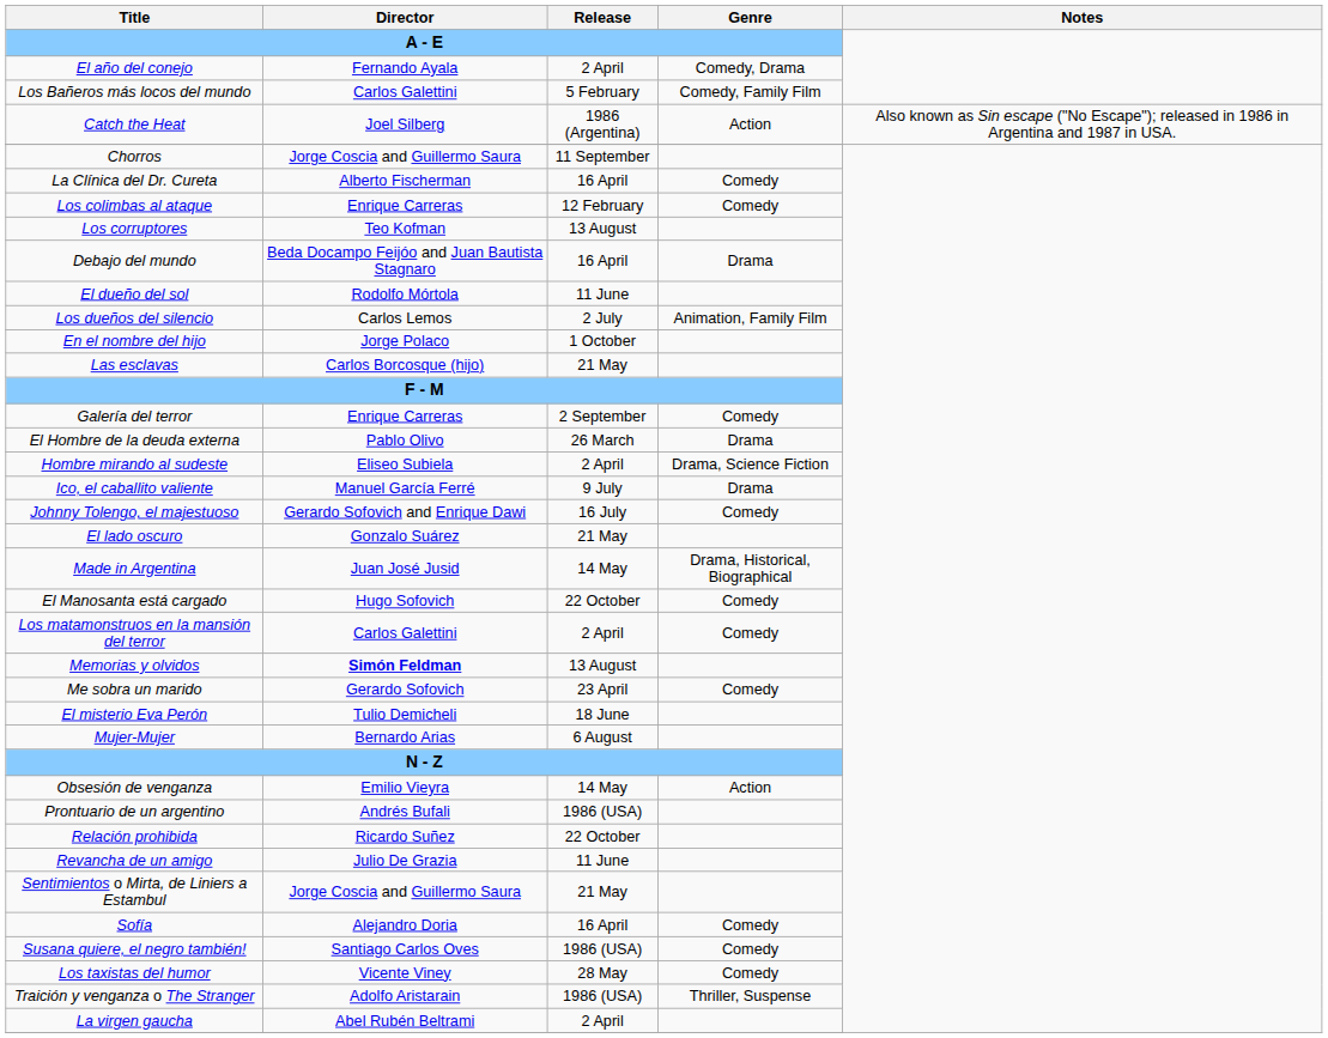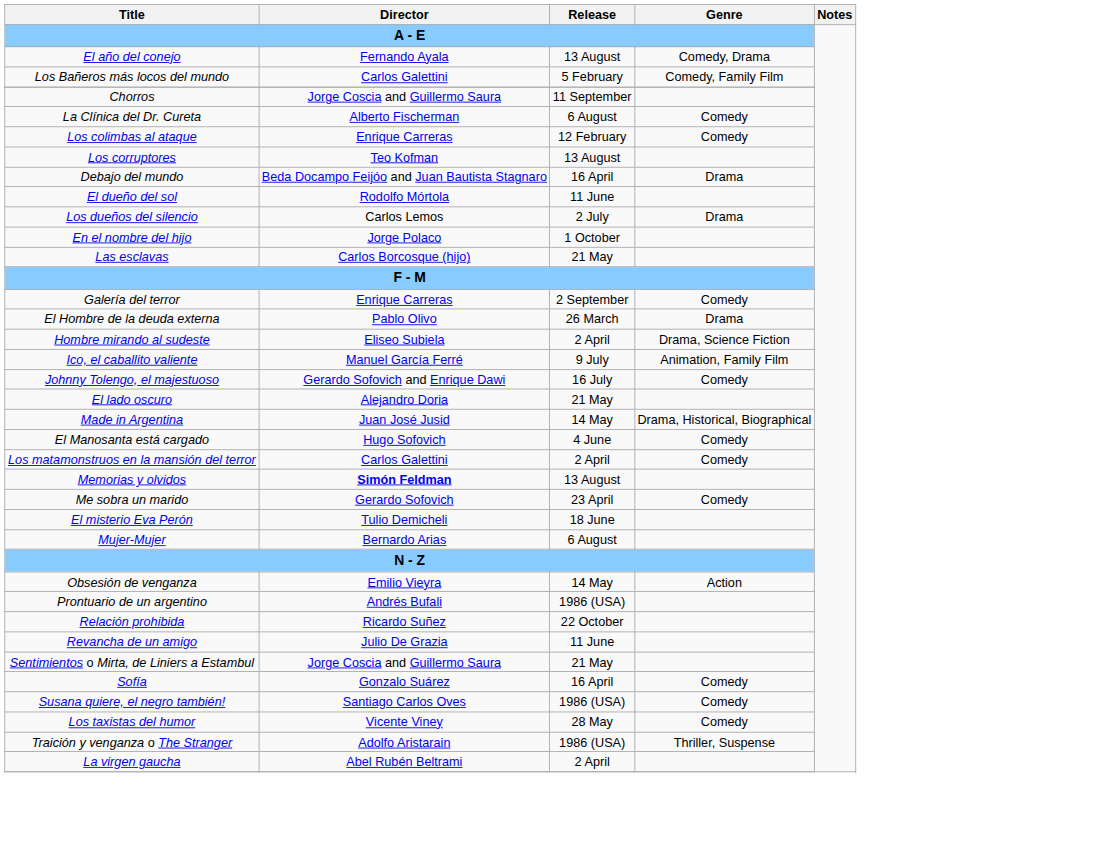El año del conejo | Release / A - E: 2 April -> 13 August
- row: Catch the Heat | Joel Silberg | 1986 (Argentina) | Action | Also known as Sin escape ("No Escape"); released in 1986 in Argentina and 1987 in USA.
La Clínica del Dr. Cureta | Release / A - E: 16 April -> 6 August
Los dueños del silencio | Genre / A - E: Animation, Family Film -> Drama
Ico, el caballito valiente | Genre / A - E: Drama -> Animation, Family Film
El lado oscuro | Director / A - E: Gonzalo Suárez -> Alejandro Doria
El Manosanta está cargado | Release / A - E: 22 October -> 4 June
Sofía | Director / A - E: Alejandro Doria -> Gonzalo Suárez
